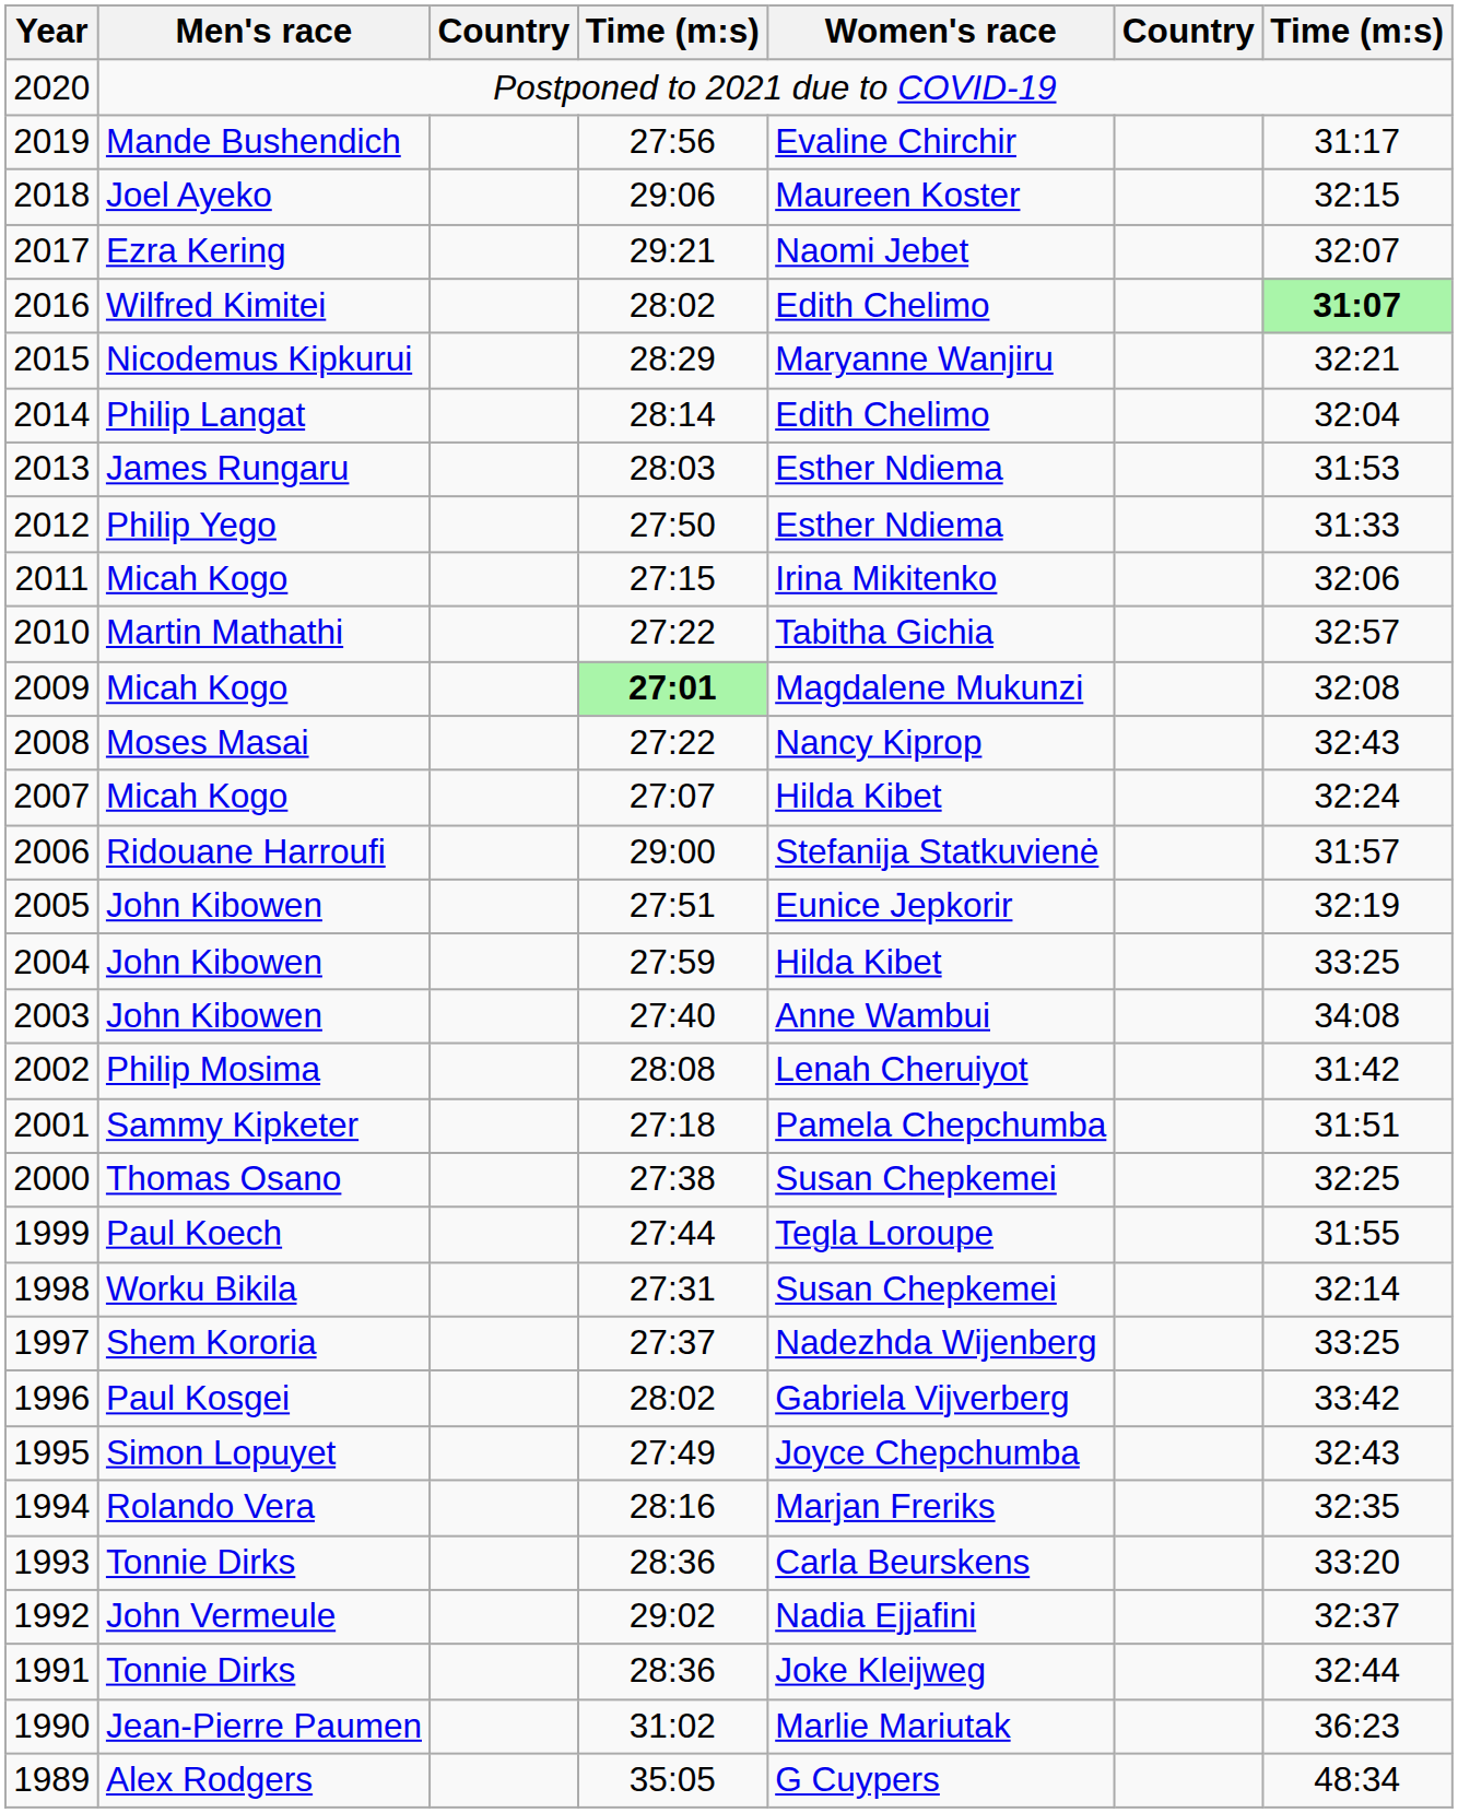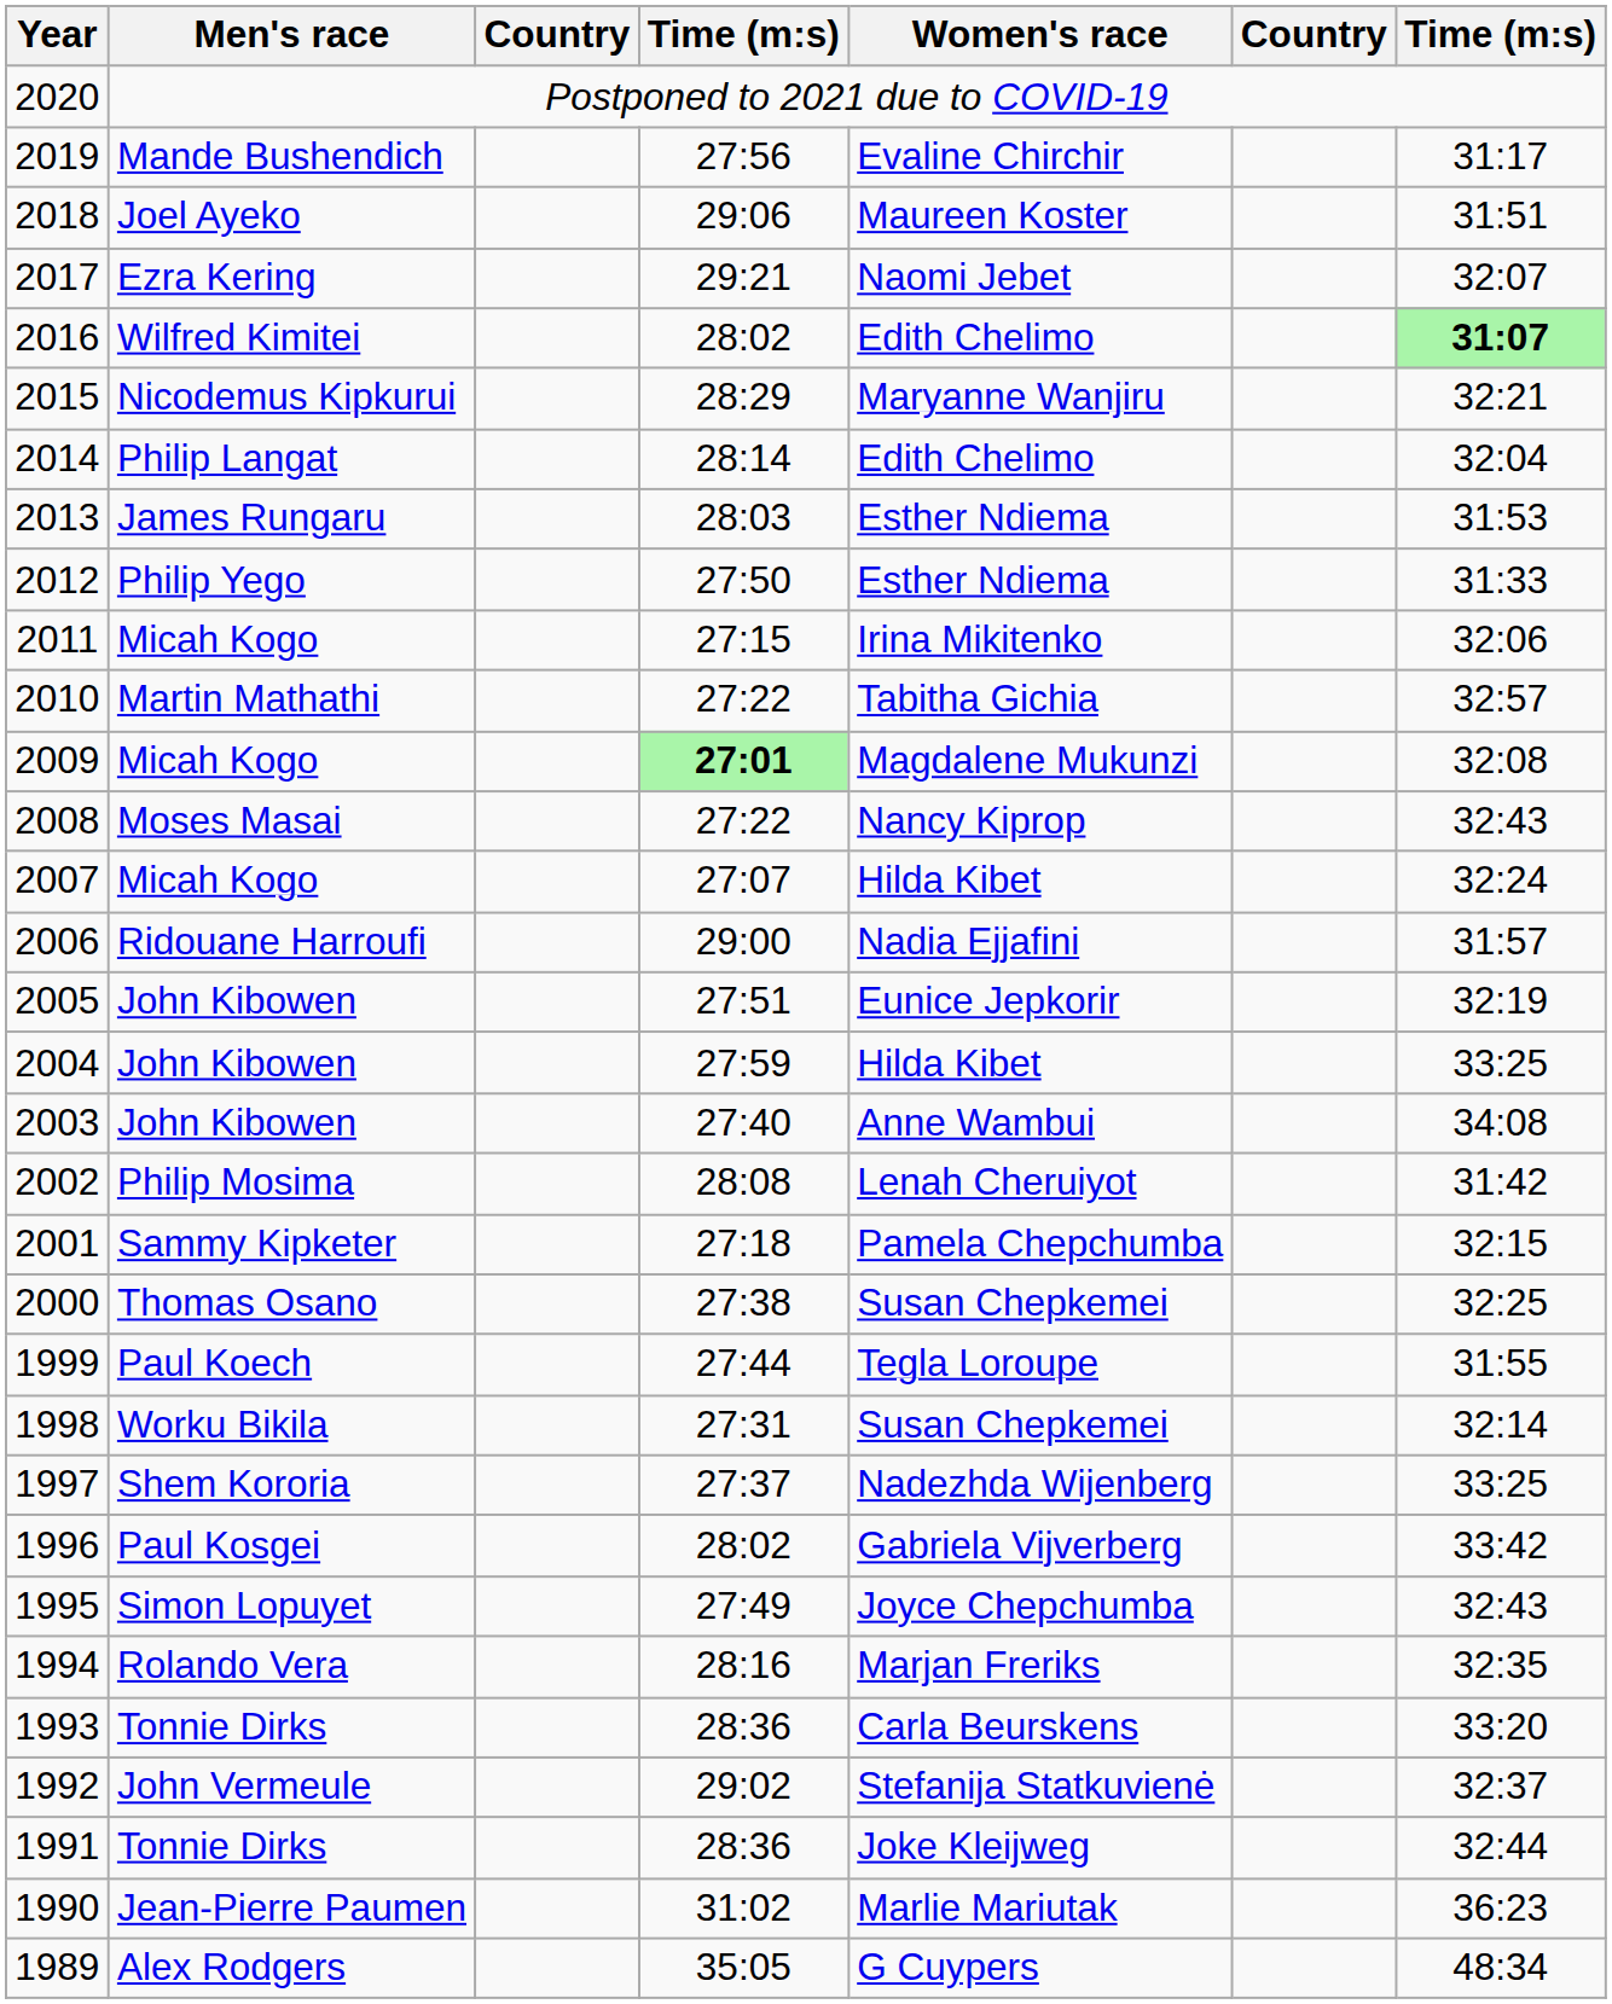2018 | column 7: 32:15 -> 31:51
2006 | Women's race: Stefanija Statkuvienė -> Nadia Ejjafini
2001 | column 7: 31:51 -> 32:15
1992 | Women's race: Nadia Ejjafini -> Stefanija Statkuvienė
